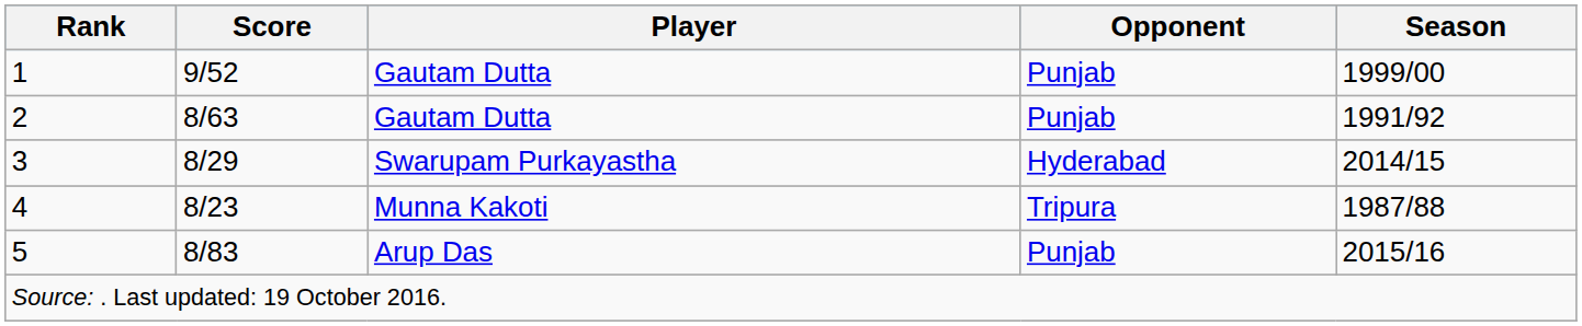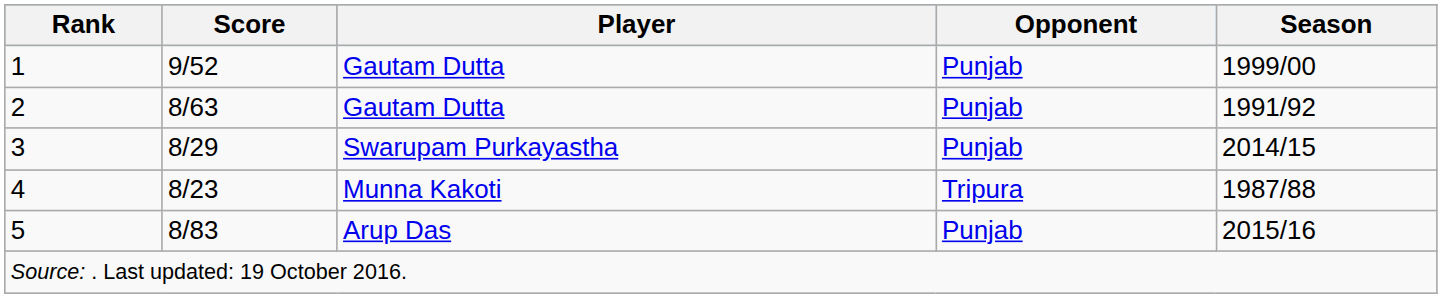3 | Opponent: Hyderabad -> Punjab
